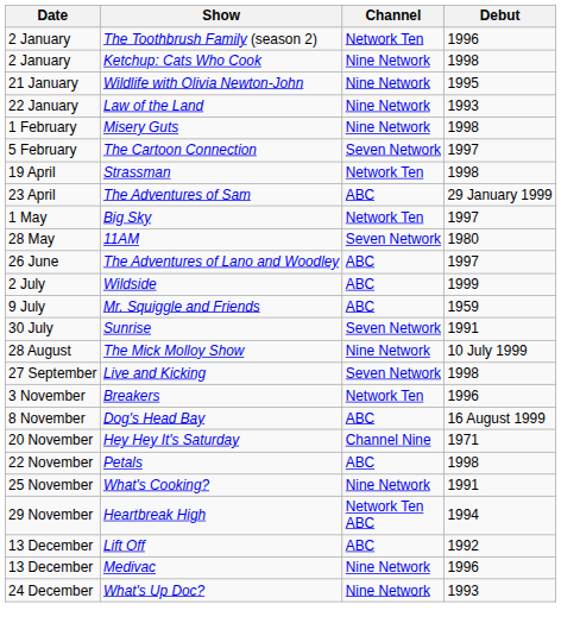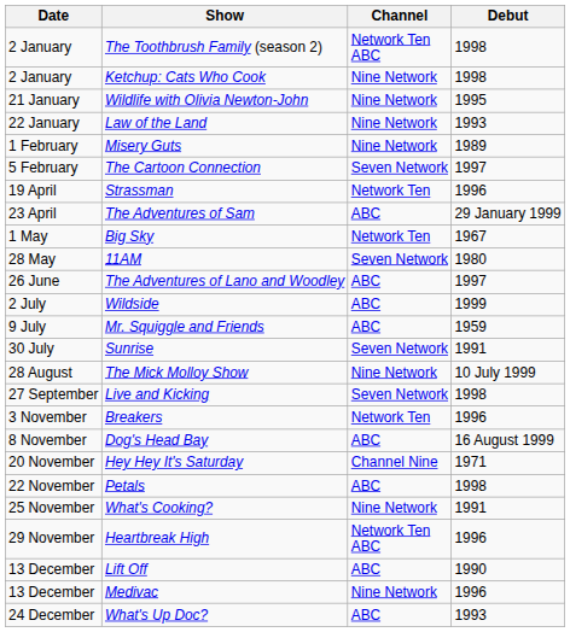The Toothbrush Family (season 2) | Channel: Network Ten -> Network Ten ABC
The Toothbrush Family (season 2) | Debut: 1996 -> 1998
Misery Guts | Debut: 1998 -> 1989
Strassman | Debut: 1998 -> 1996
Big Sky | Debut: 1997 -> 1967
Heartbreak High | Debut: 1994 -> 1996
Lift Off | Debut: 1992 -> 1990
What's Up Doc? | Channel: Nine Network -> ABC
